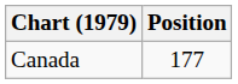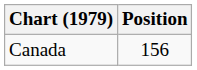Canada | Position: 177 -> 156
